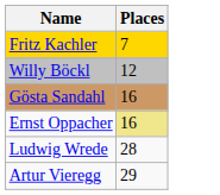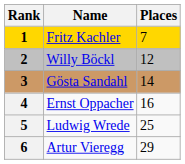+ column: Rank | 1 | 2 | 3 | 4 | 5 | 6
Gösta Sandahl | Places: 16 -> 14
Ernst Oppacher | Places: khaki background -> no background
Ludwig Wrede | Places: 28 -> 25
